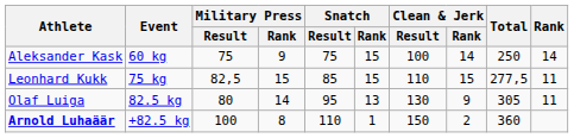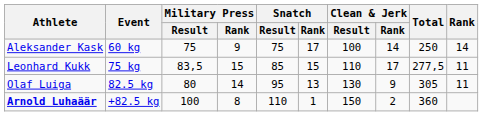Aleksander Kask | Snatch / Rank: 15 -> 17
Leonhard Kukk | Military Press / Result: 82,5 -> 83,5
Leonhard Kukk | Clean & Jerk / Rank: 15 -> 17
